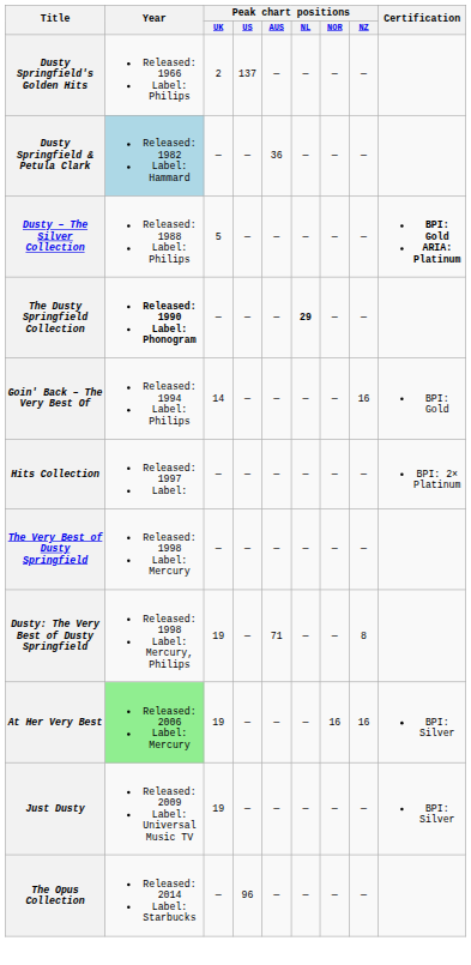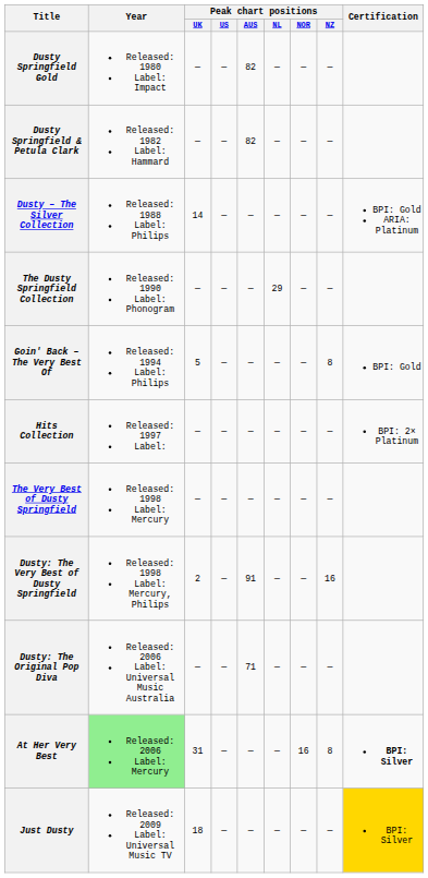- row: Dusty Springfield's Golden Hits | Released: 1966 Label: Philips | 2 | 137 | — | — | — | —
+ row: Dusty Springfield Gold | Released: 1980 Label: Impact | — | — | 82 | — | — | —
Dusty Springfield & Petula Clark | Year: lightblue background -> no background
Dusty Springfield & Petula Clark | Peak chart positions / AUS: 36 -> 82
Dusty – The Silver Collection | Peak chart positions / UK: 5 -> 14
Dusty – The Silver Collection | Certification: bold -> normal
The Dusty Springfield Collection | Year: bold -> normal
The Dusty Springfield Collection | Peak chart positions / NL: bold -> normal
Goin' Back – The Very Best Of | Peak chart positions / UK: 14 -> 5
Goin' Back – The Very Best Of | Peak chart positions / NZ: 16 -> 8
Dusty: The Very Best of Dusty Springfield | Peak chart positions / UK: 19 -> 2
Dusty: The Very Best of Dusty Springfield | Peak chart positions / AUS: 71 -> 91
Dusty: The Very Best of Dusty Springfield | Peak chart positions / NZ: 8 -> 16
+ row: Dusty: The Original Pop Diva | Released: 2006 Label: Universal Music Australia | — | — | 71 | — | — | —
At Her Very Best | Peak chart positions / UK: 19 -> 31
At Her Very Best | Peak chart positions / NZ: 16 -> 8
At Her Very Best | Certification: normal -> bold
Just Dusty | Peak chart positions / UK: 19 -> 18
Just Dusty | Certification: no background -> gold background
- row: The Opus Collection | Released: 2014 Label: Starbucks | — | 96 | — | — | — | —
